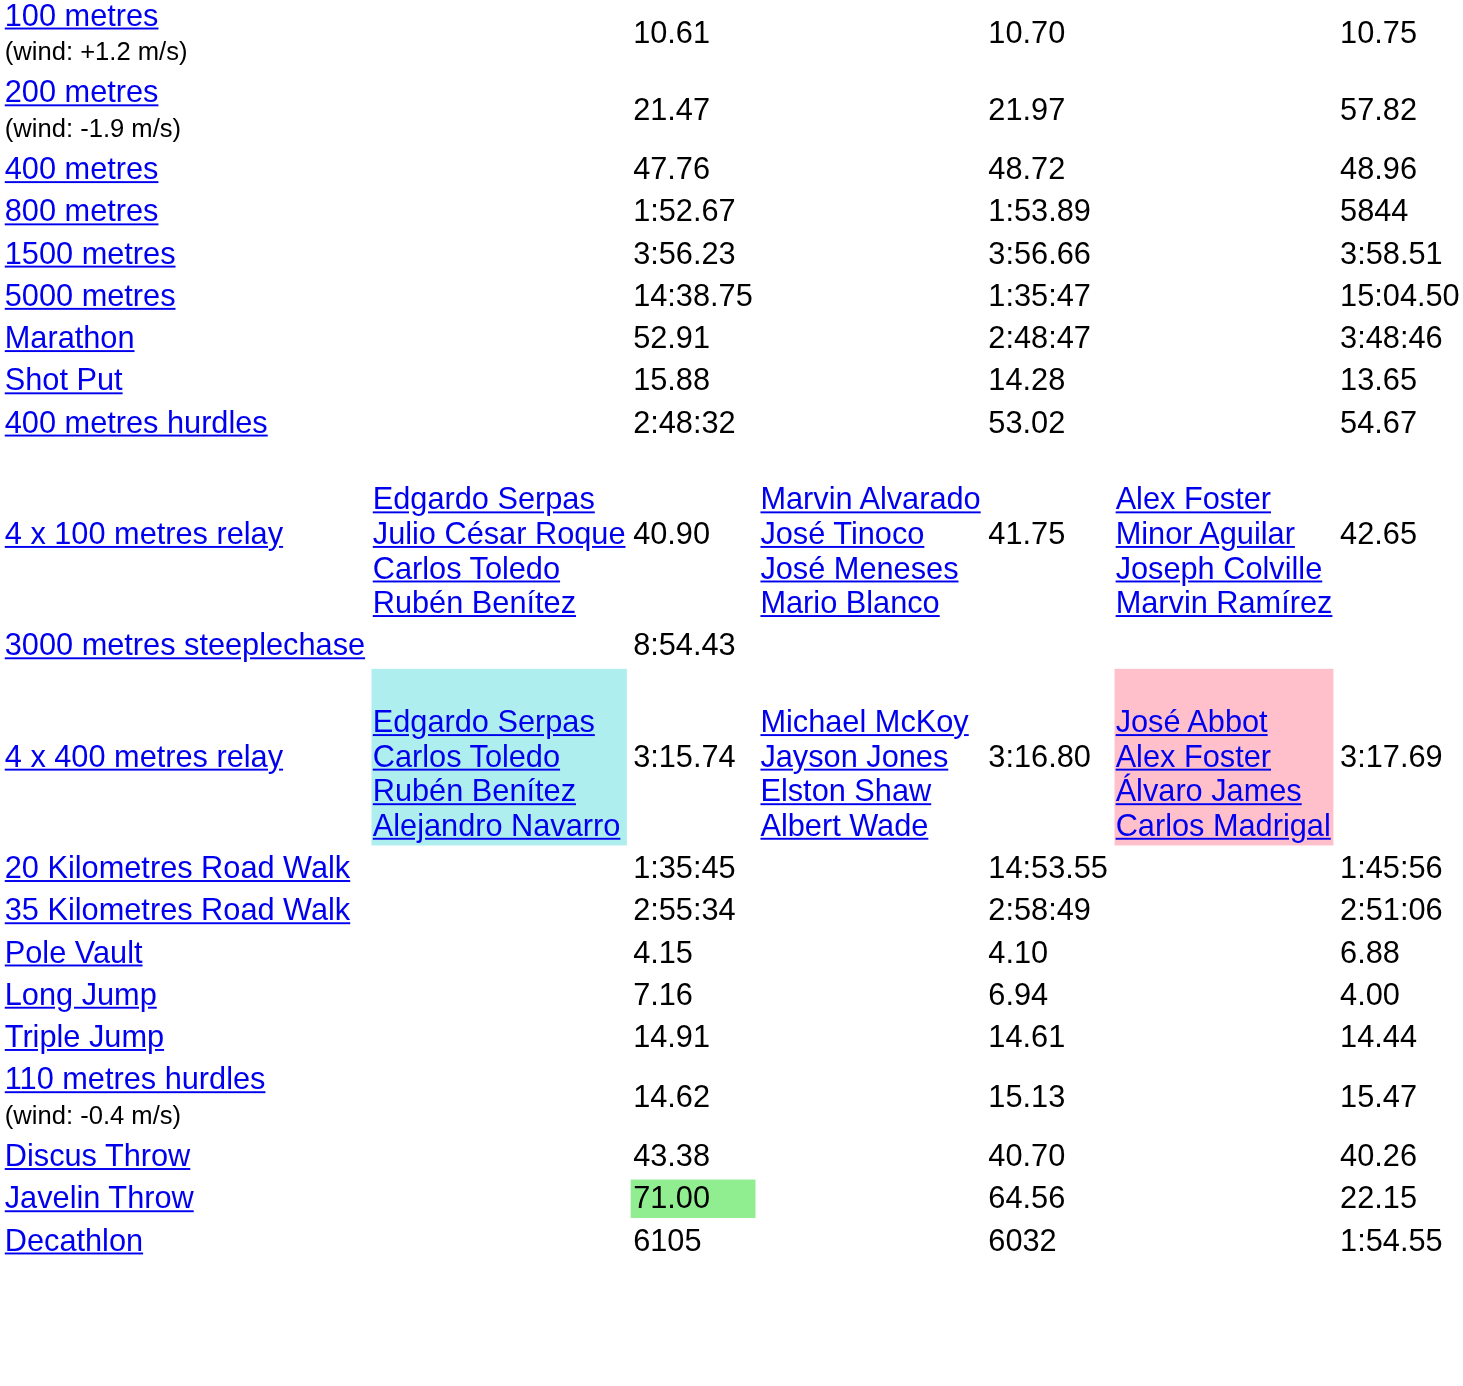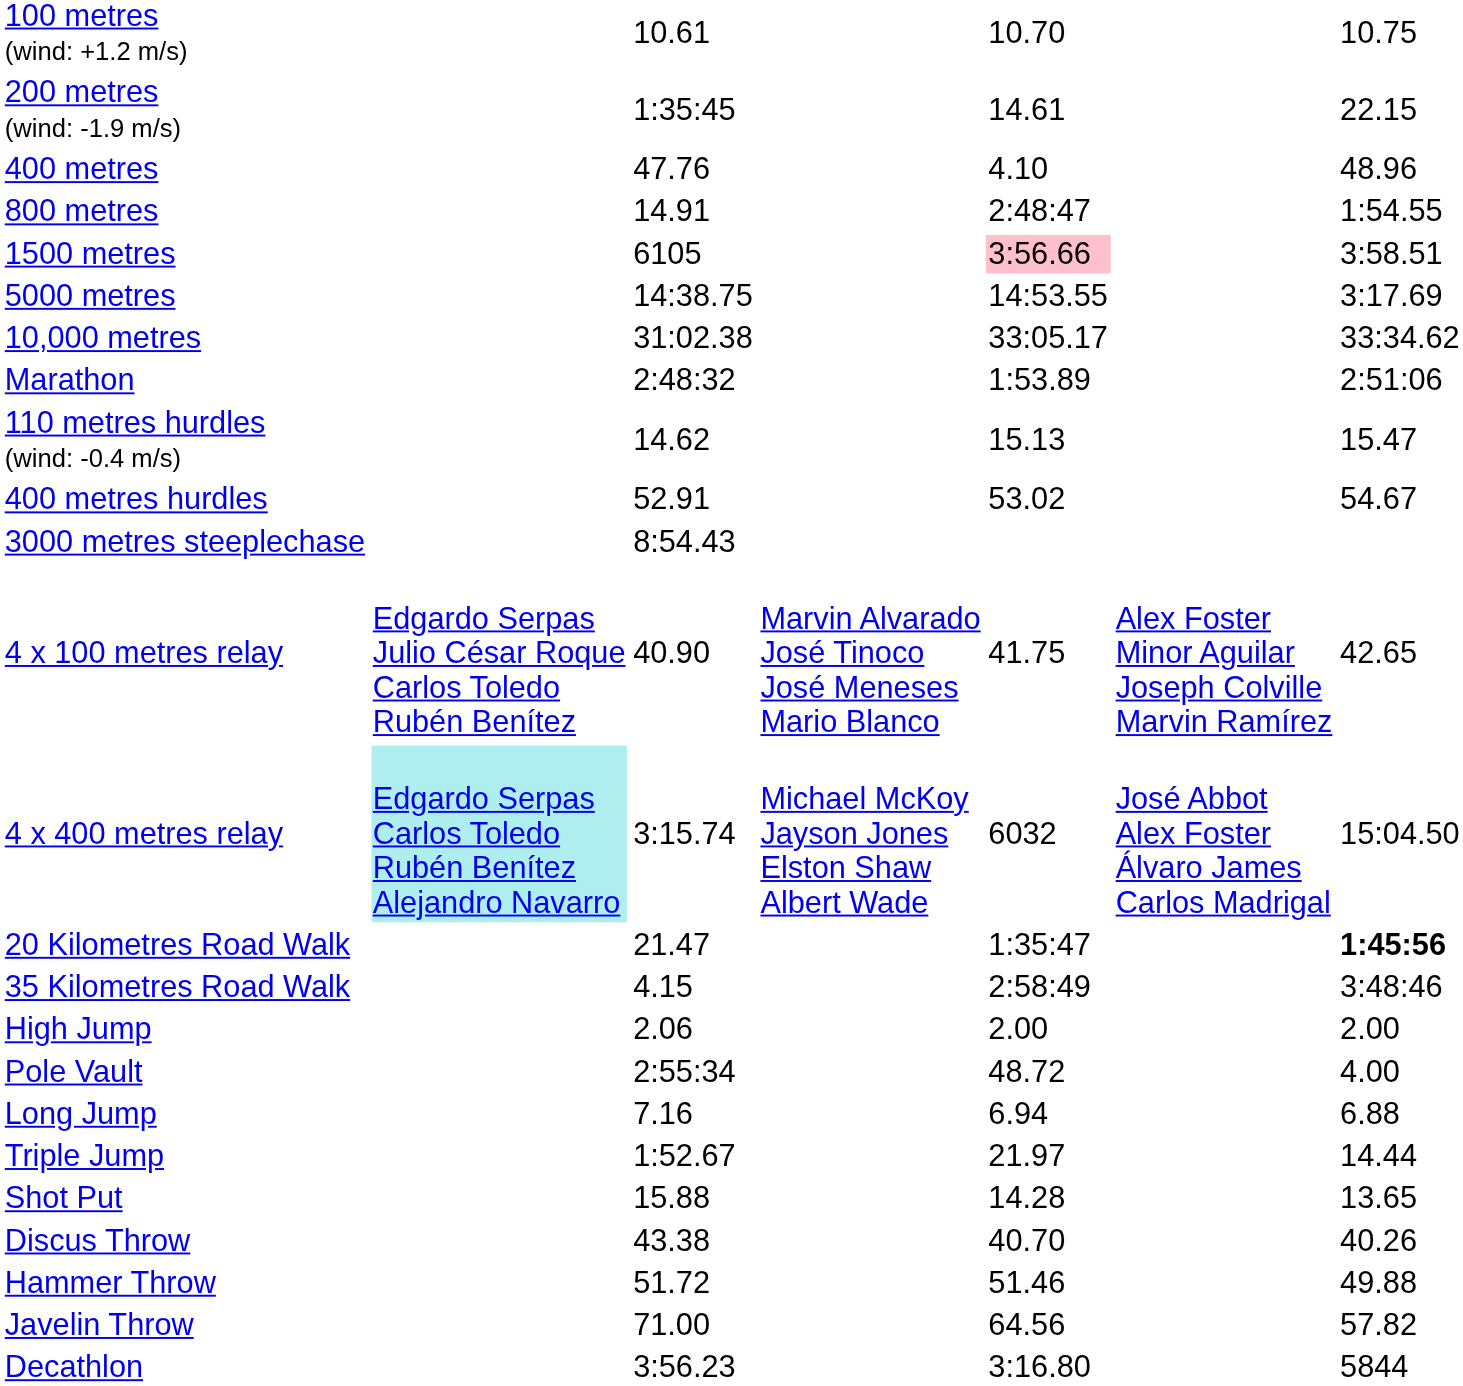200 metres (wind: -1.9 m/s) | column 3: 21.47 -> 1:35:45
200 metres (wind: -1.9 m/s) | column 5: 21.97 -> 14.61
200 metres (wind: -1.9 m/s) | column 7: 57.82 -> 22.15
400 metres | column 5: 48.72 -> 4.10
800 metres | column 3: 1:52.67 -> 14.91
800 metres | column 5: 1:53.89 -> 2:48:47
800 metres | column 7: 5844 -> 1:54.55
1500 metres | column 3: 3:56.23 -> 6105
1500 metres | column 5: no background -> pink background
5000 metres | column 5: 1:35:47 -> 14:53.55
5000 metres | column 7: 15:04.50 -> 3:17.69
+ row: 10,000 metres | 31:02.38 | 33:05.17 | 33:34.62
Marathon | column 3: 52.91 -> 2:48:32
Marathon | column 5: 2:48:47 -> 1:53.89
Marathon | column 7: 3:48:46 -> 2:51:06
rows swapped: 110 metres hurdles (wind: -0.4 m/s) <-> Shot Put
400 metres hurdles | column 3: 2:48:32 -> 52.91
rows swapped: 3000 metres steeplechase <-> 4 x 100 metres relay
4 x 400 metres relay | column 5: 3:16.80 -> 6032
4 x 400 metres relay | column 6: pink background -> no background
4 x 400 metres relay | column 7: 3:17.69 -> 15:04.50
20 Kilometres Road Walk | column 3: 1:35:45 -> 21.47
20 Kilometres Road Walk | column 5: 14:53.55 -> 1:35:47
20 Kilometres Road Walk | column 7: normal -> bold
35 Kilometres Road Walk | column 3: 2:55:34 -> 4.15
35 Kilometres Road Walk | column 7: 2:51:06 -> 3:48:46
+ row: High Jump | 2.06 | 2.00 | 2.00
Pole Vault | column 3: 4.15 -> 2:55:34
Pole Vault | column 5: 4.10 -> 48.72
Pole Vault | column 7: 6.88 -> 4.00
Long Jump | column 7: 4.00 -> 6.88
Triple Jump | column 3: 14.91 -> 1:52.67
Triple Jump | column 5: 14.61 -> 21.97
+ row: Hammer Throw | 51.72 | 51.46 | 49.88
Javelin Throw | column 3: lightgreen background -> no background
Javelin Throw | column 7: 22.15 -> 57.82
Decathlon | column 3: 6105 -> 3:56.23
Decathlon | column 5: 6032 -> 3:16.80
Decathlon | column 7: 1:54.55 -> 5844
